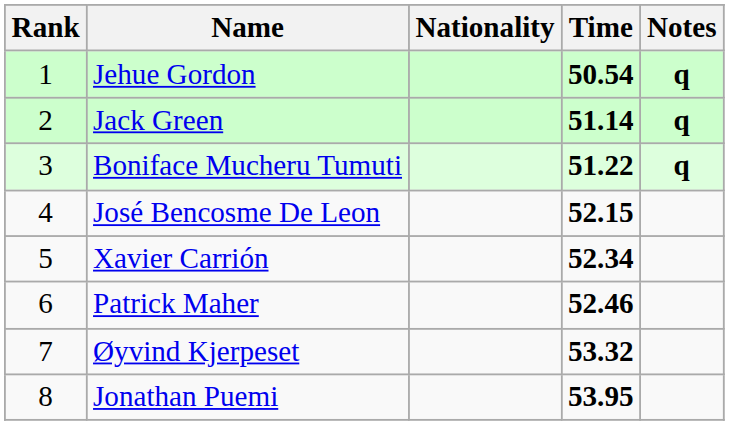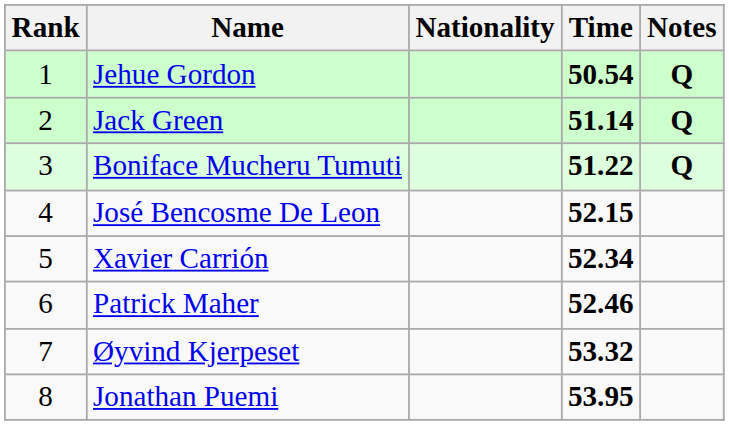Jehue Gordon | Notes: q -> Q
Jack Green | Notes: q -> Q
Boniface Mucheru Tumuti | Notes: q -> Q
